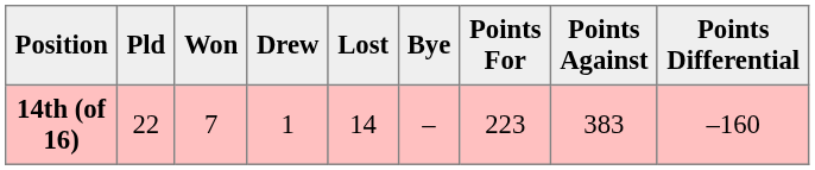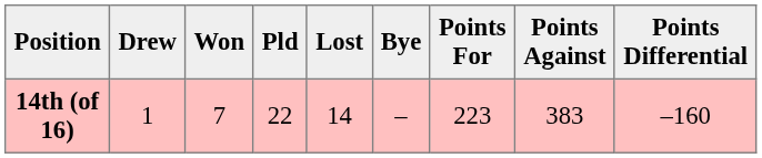columns swapped: Pld <-> Drew
